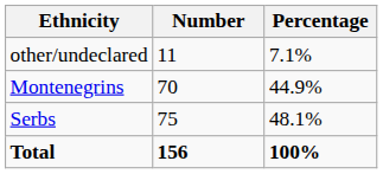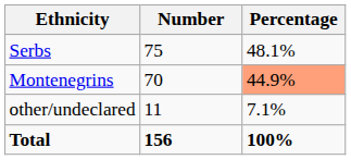rows swapped: Serbs <-> other/undeclared
Montenegrins | Percentage: no background -> lightsalmon background
